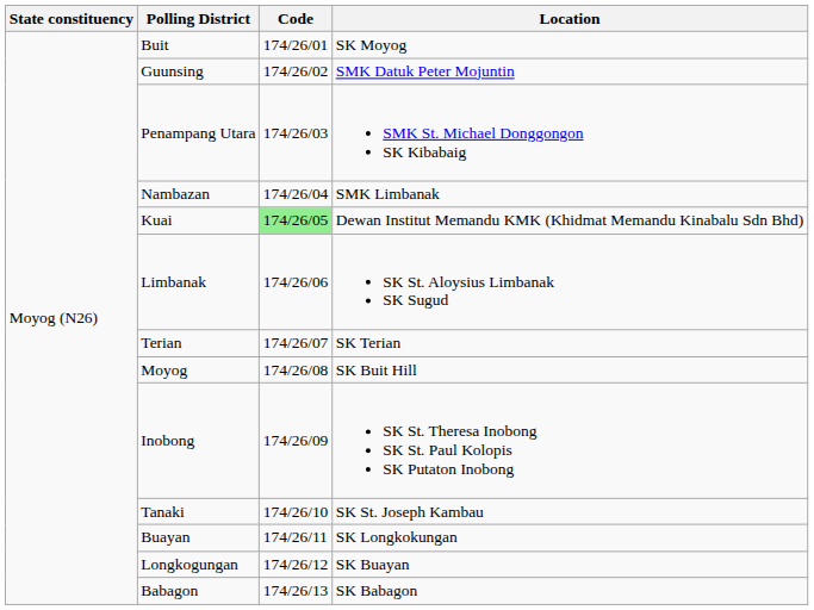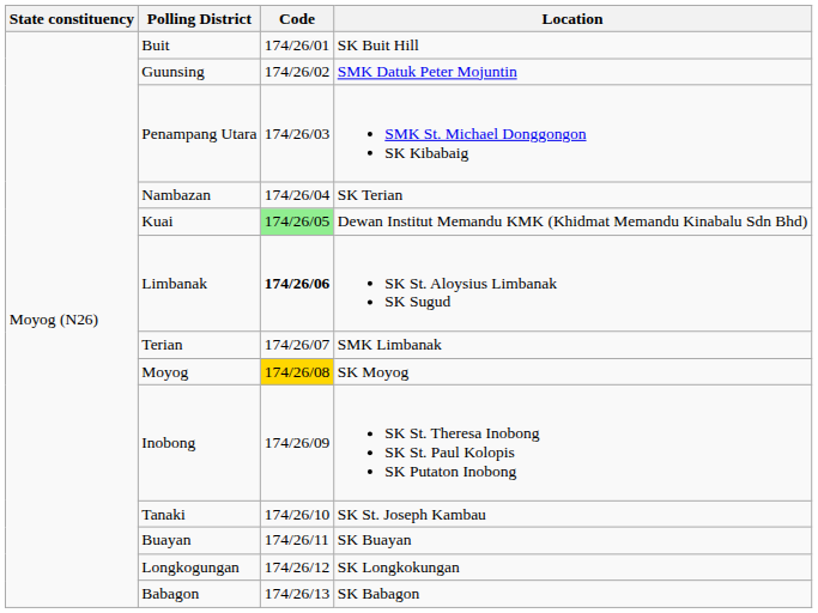Buit | Location: SK Moyog -> SK Buit Hill
Nambazan | Location: SMK Limbanak -> SK Terian
Limbanak | Code: normal -> bold
Terian | Location: SK Terian -> SMK Limbanak
Moyog | Code: no background -> gold background
Moyog | Location: SK Buit Hill -> SK Moyog
Buayan | Location: SK Longkokungan -> SK Buayan
Longkogungan | Location: SK Buayan -> SK Longkokungan
